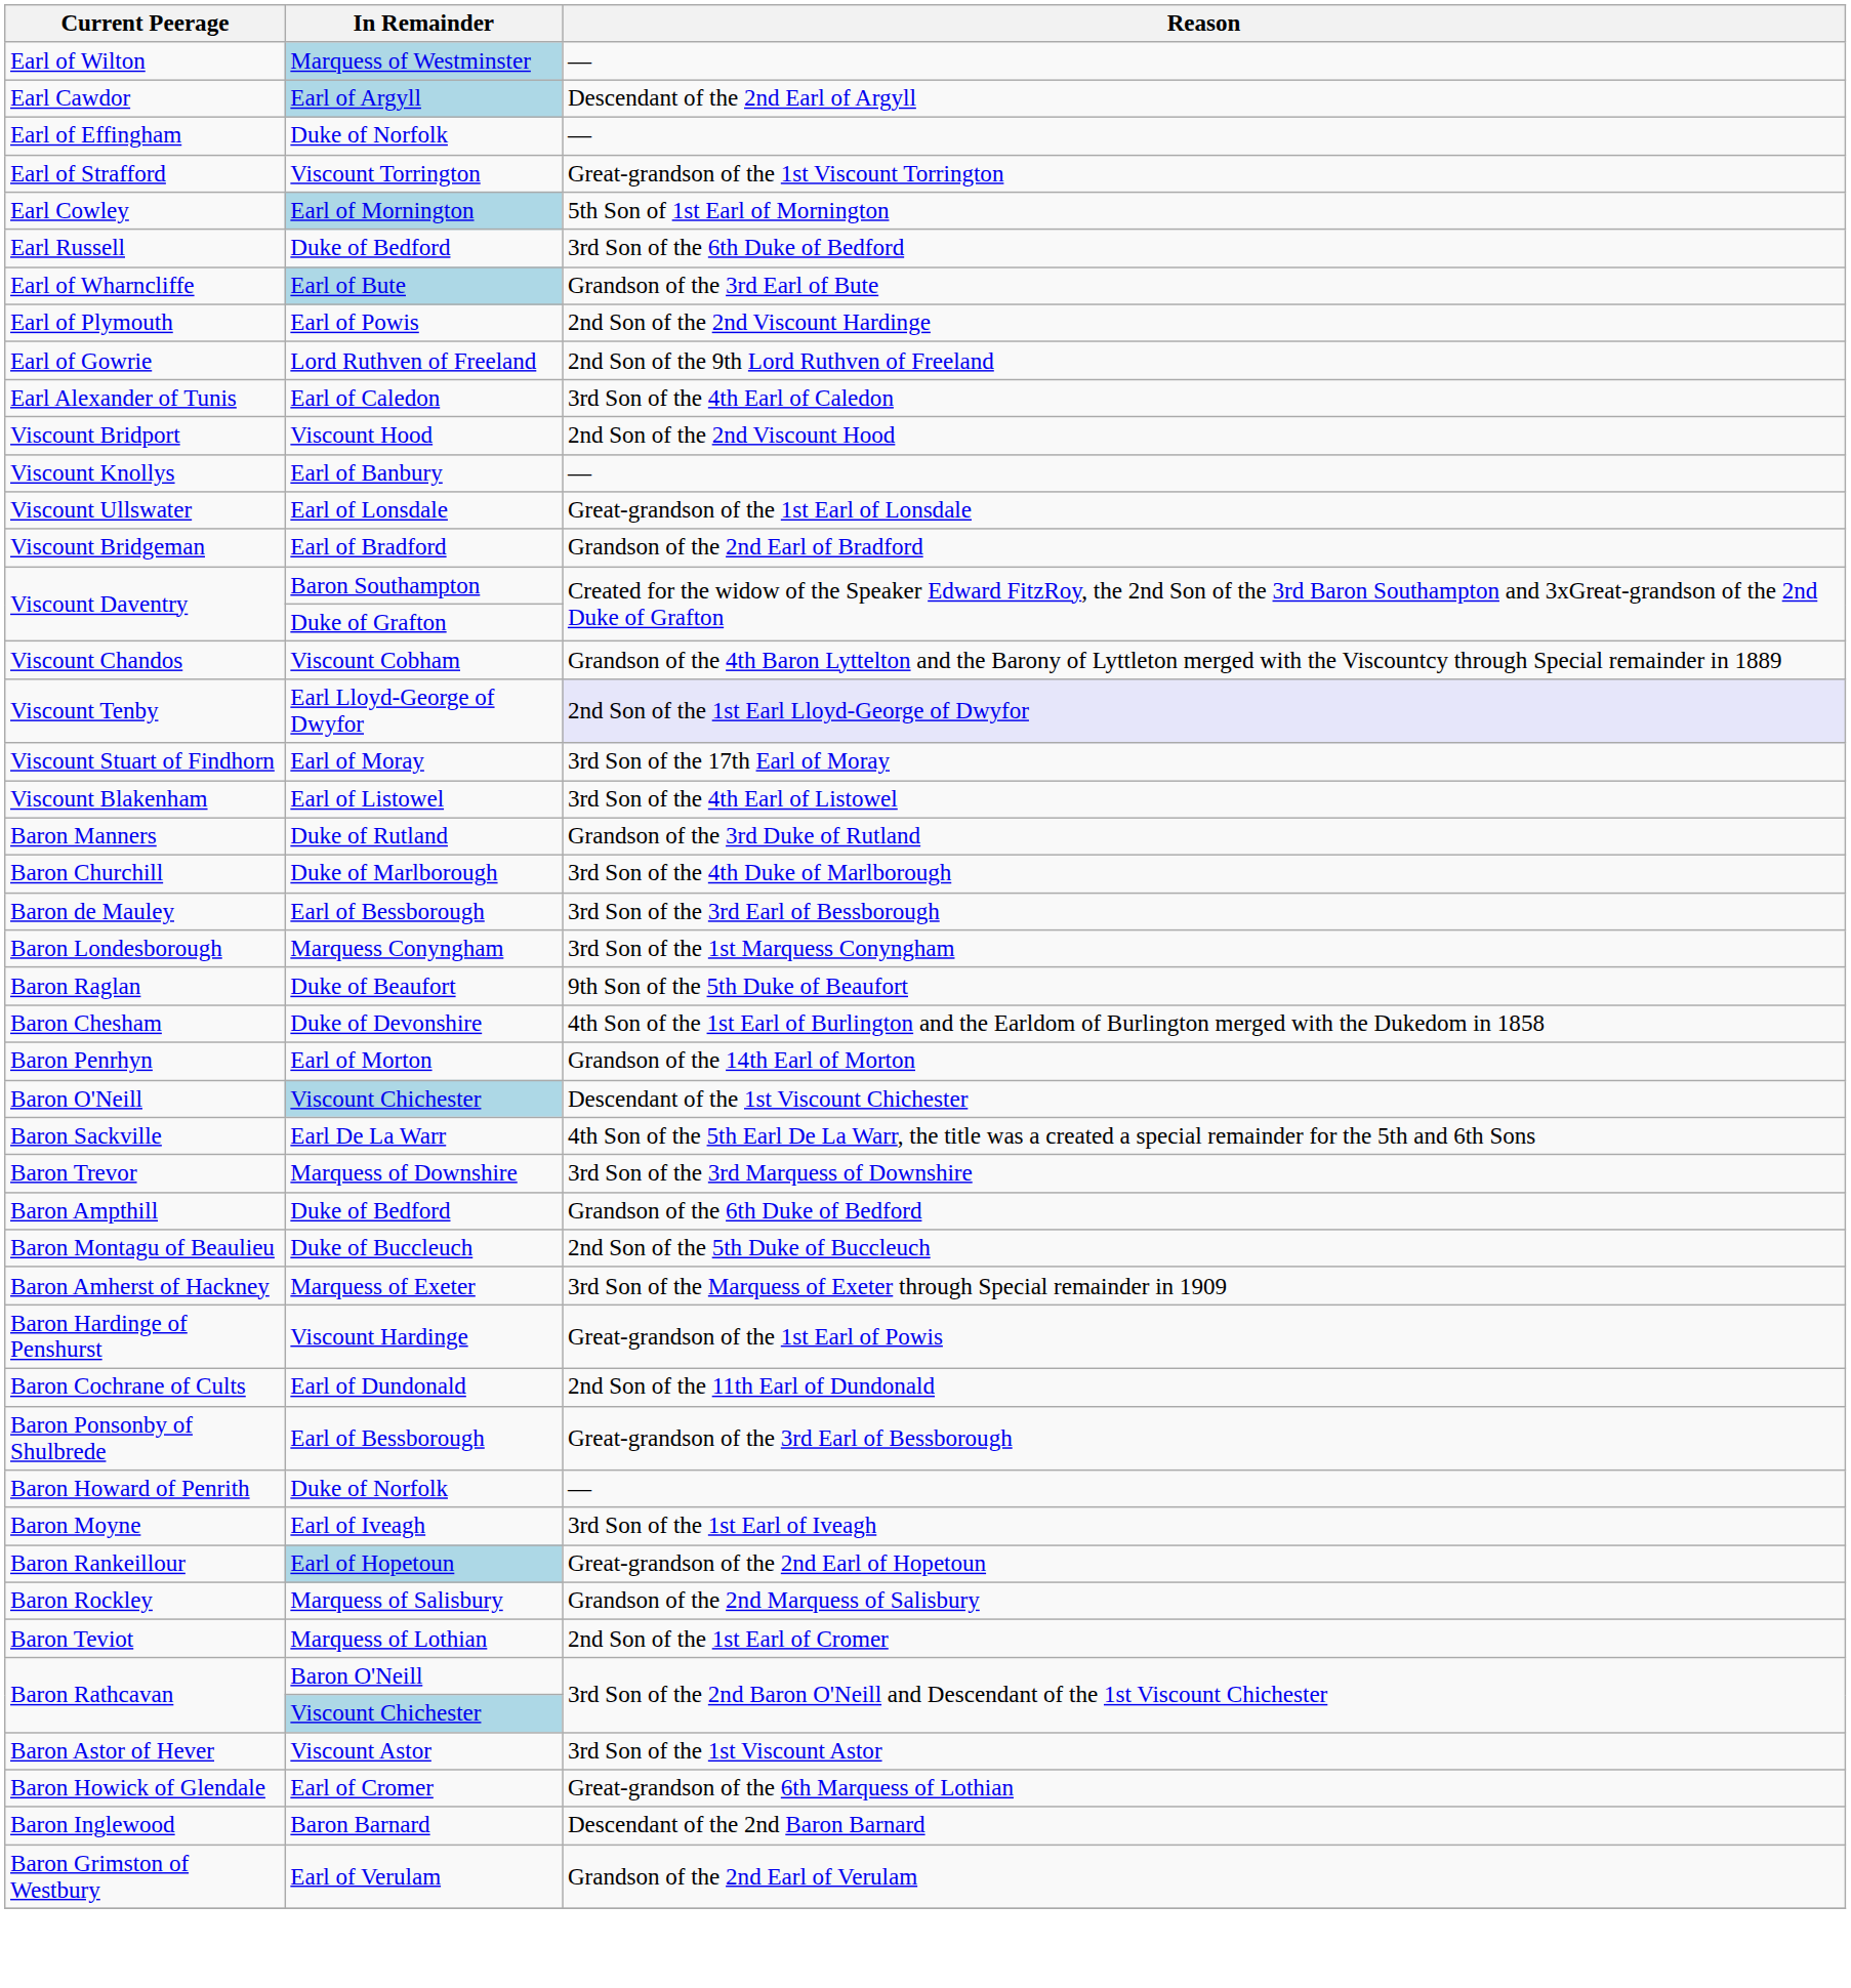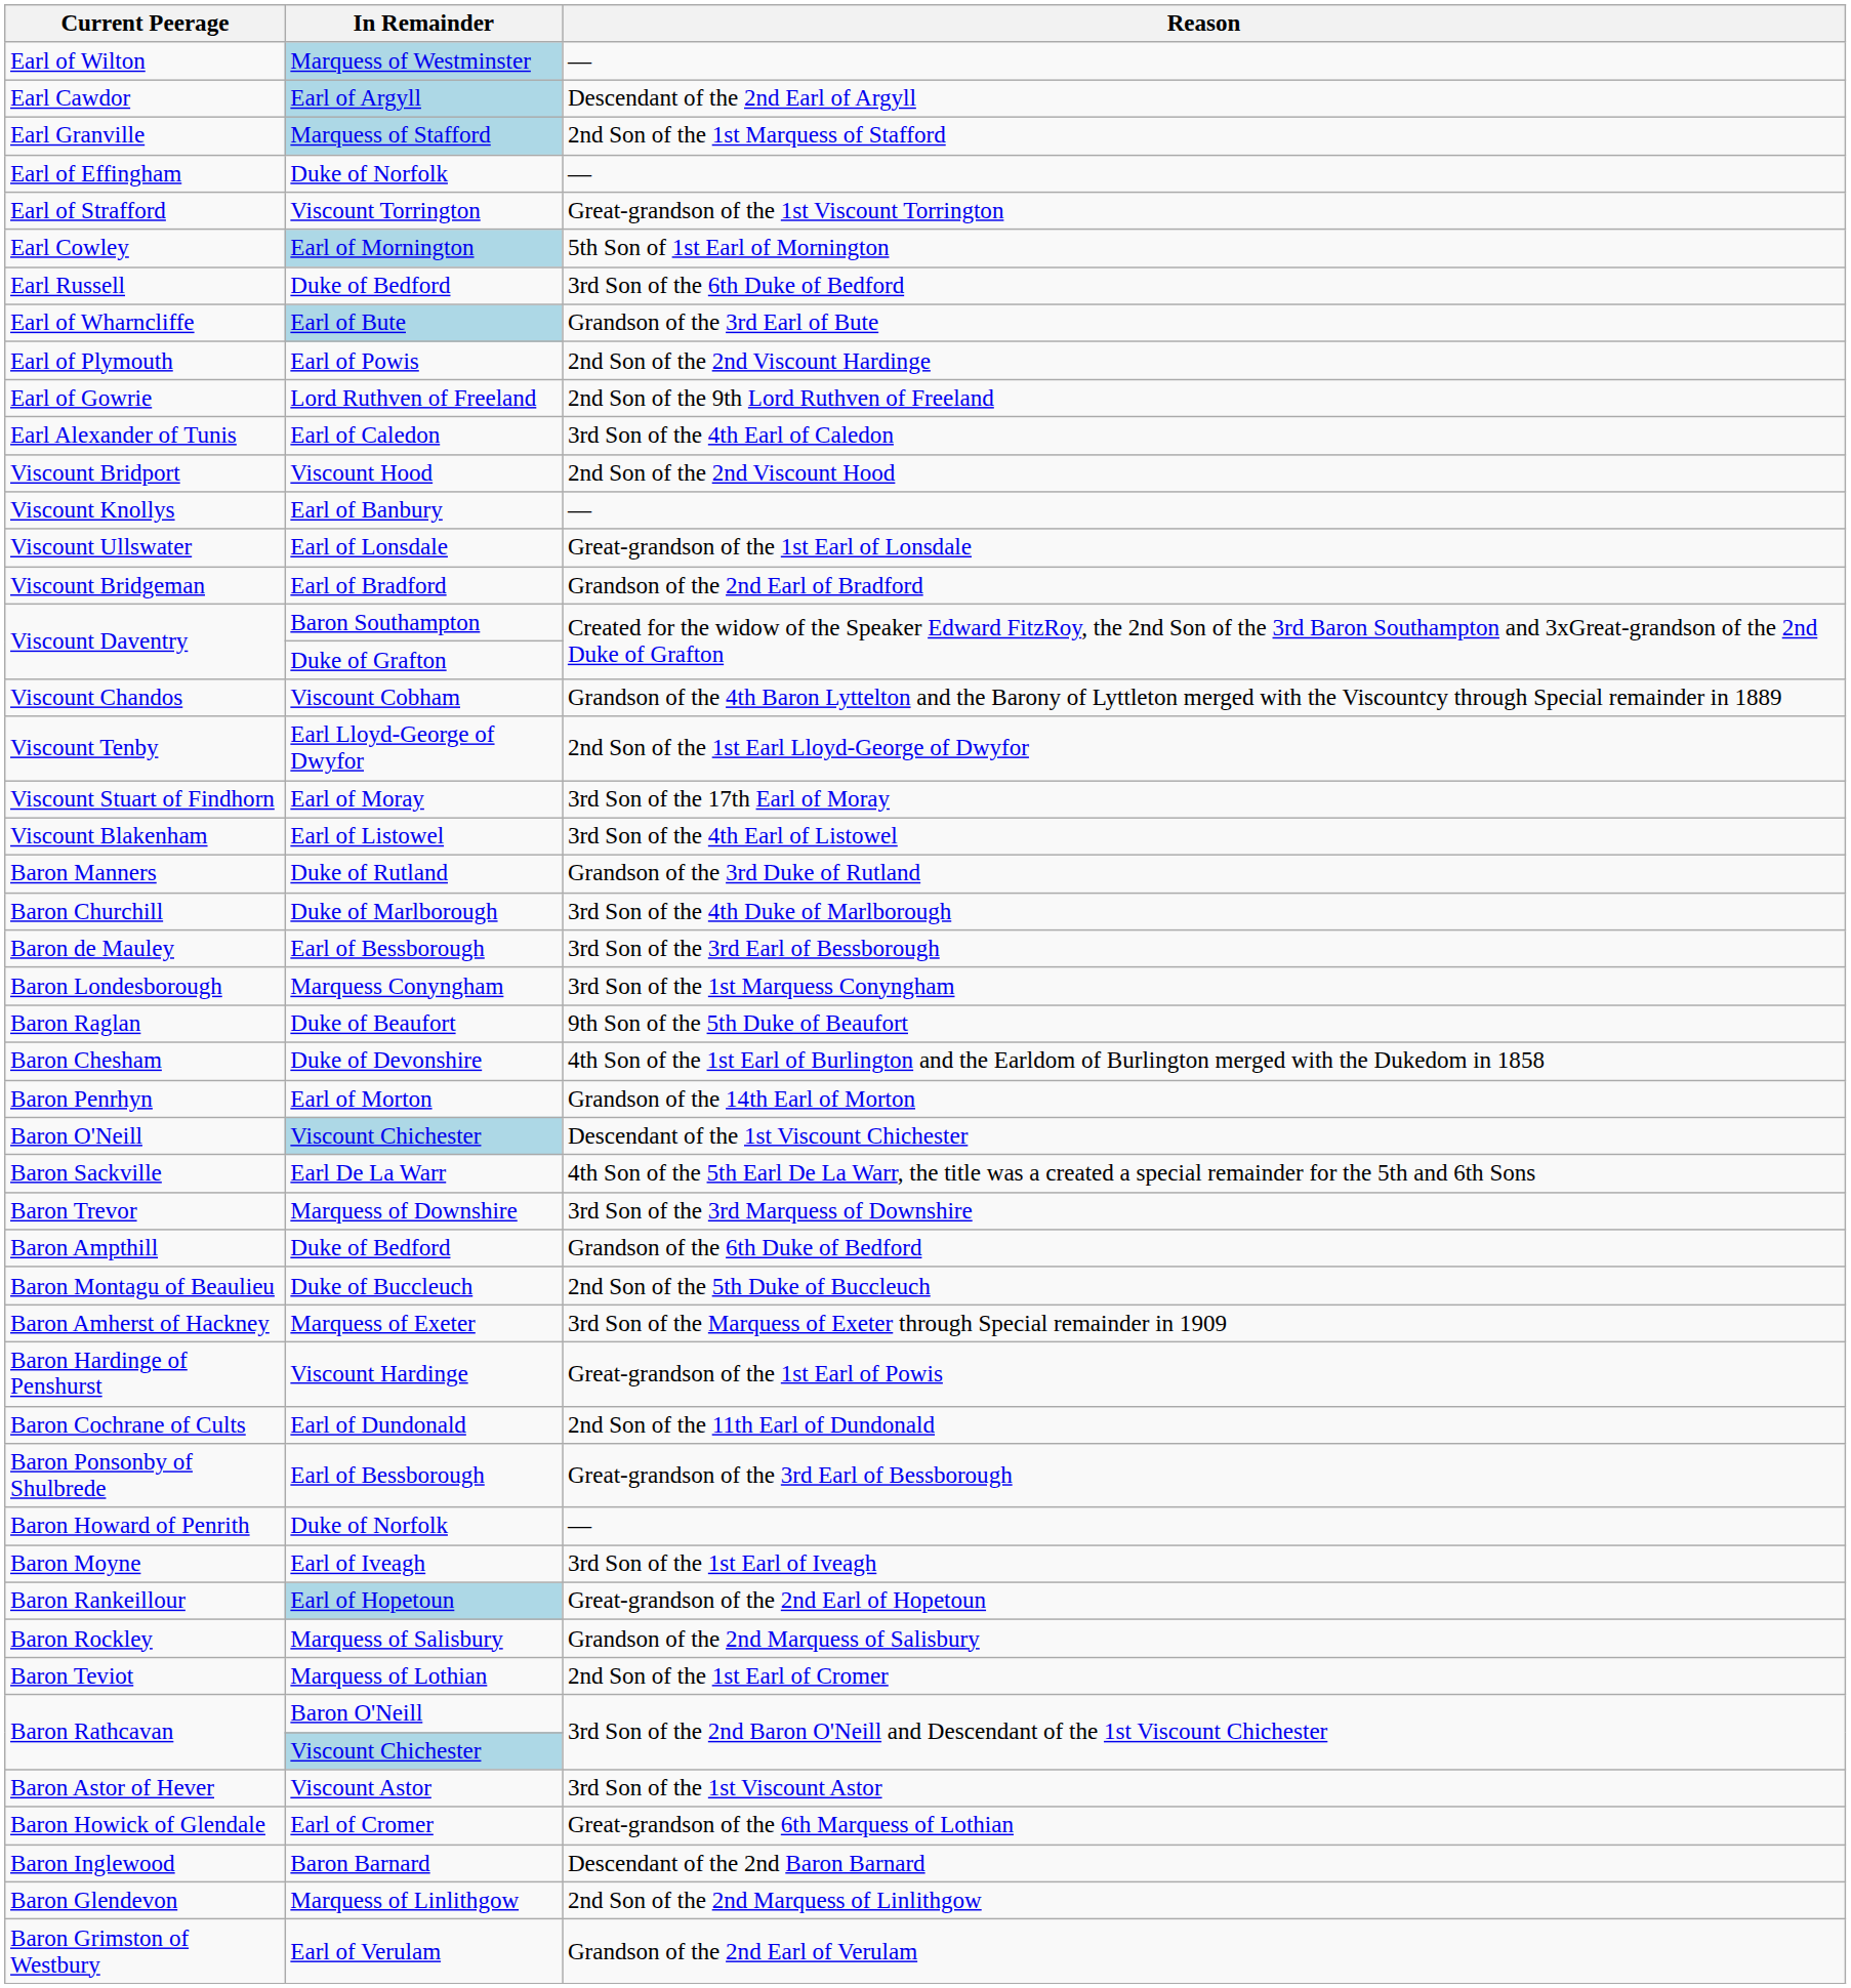+ row: Earl Granville | Marquess of Stafford | 2nd Son of the 1st Marquess of Stafford
Viscount Tenby | Reason: lavender background -> no background
+ row: Baron Glendevon | Marquess of Linlithgow | 2nd Son of the 2nd Marquess of Linlithgow
